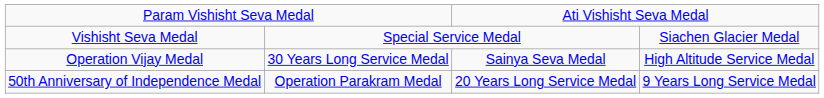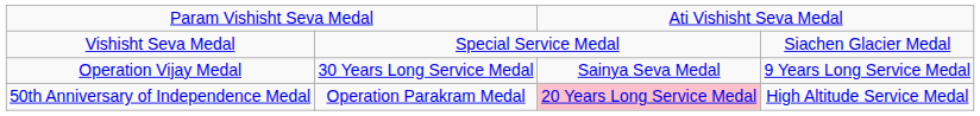Operation Vijay Medal | column 4: High Altitude Service Medal -> 9 Years Long Service Medal
50th Anniversary of Independence Medal | column 3: no background -> pink background
50th Anniversary of Independence Medal | column 4: 9 Years Long Service Medal -> High Altitude Service Medal
